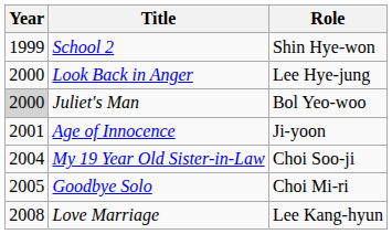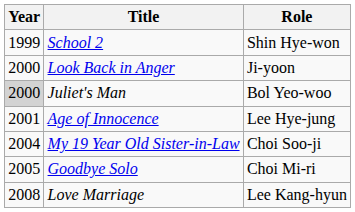Look Back in Anger | Role: Lee Hye-jung -> Ji-yoon
Age of Innocence | Role: Ji-yoon -> Lee Hye-jung
